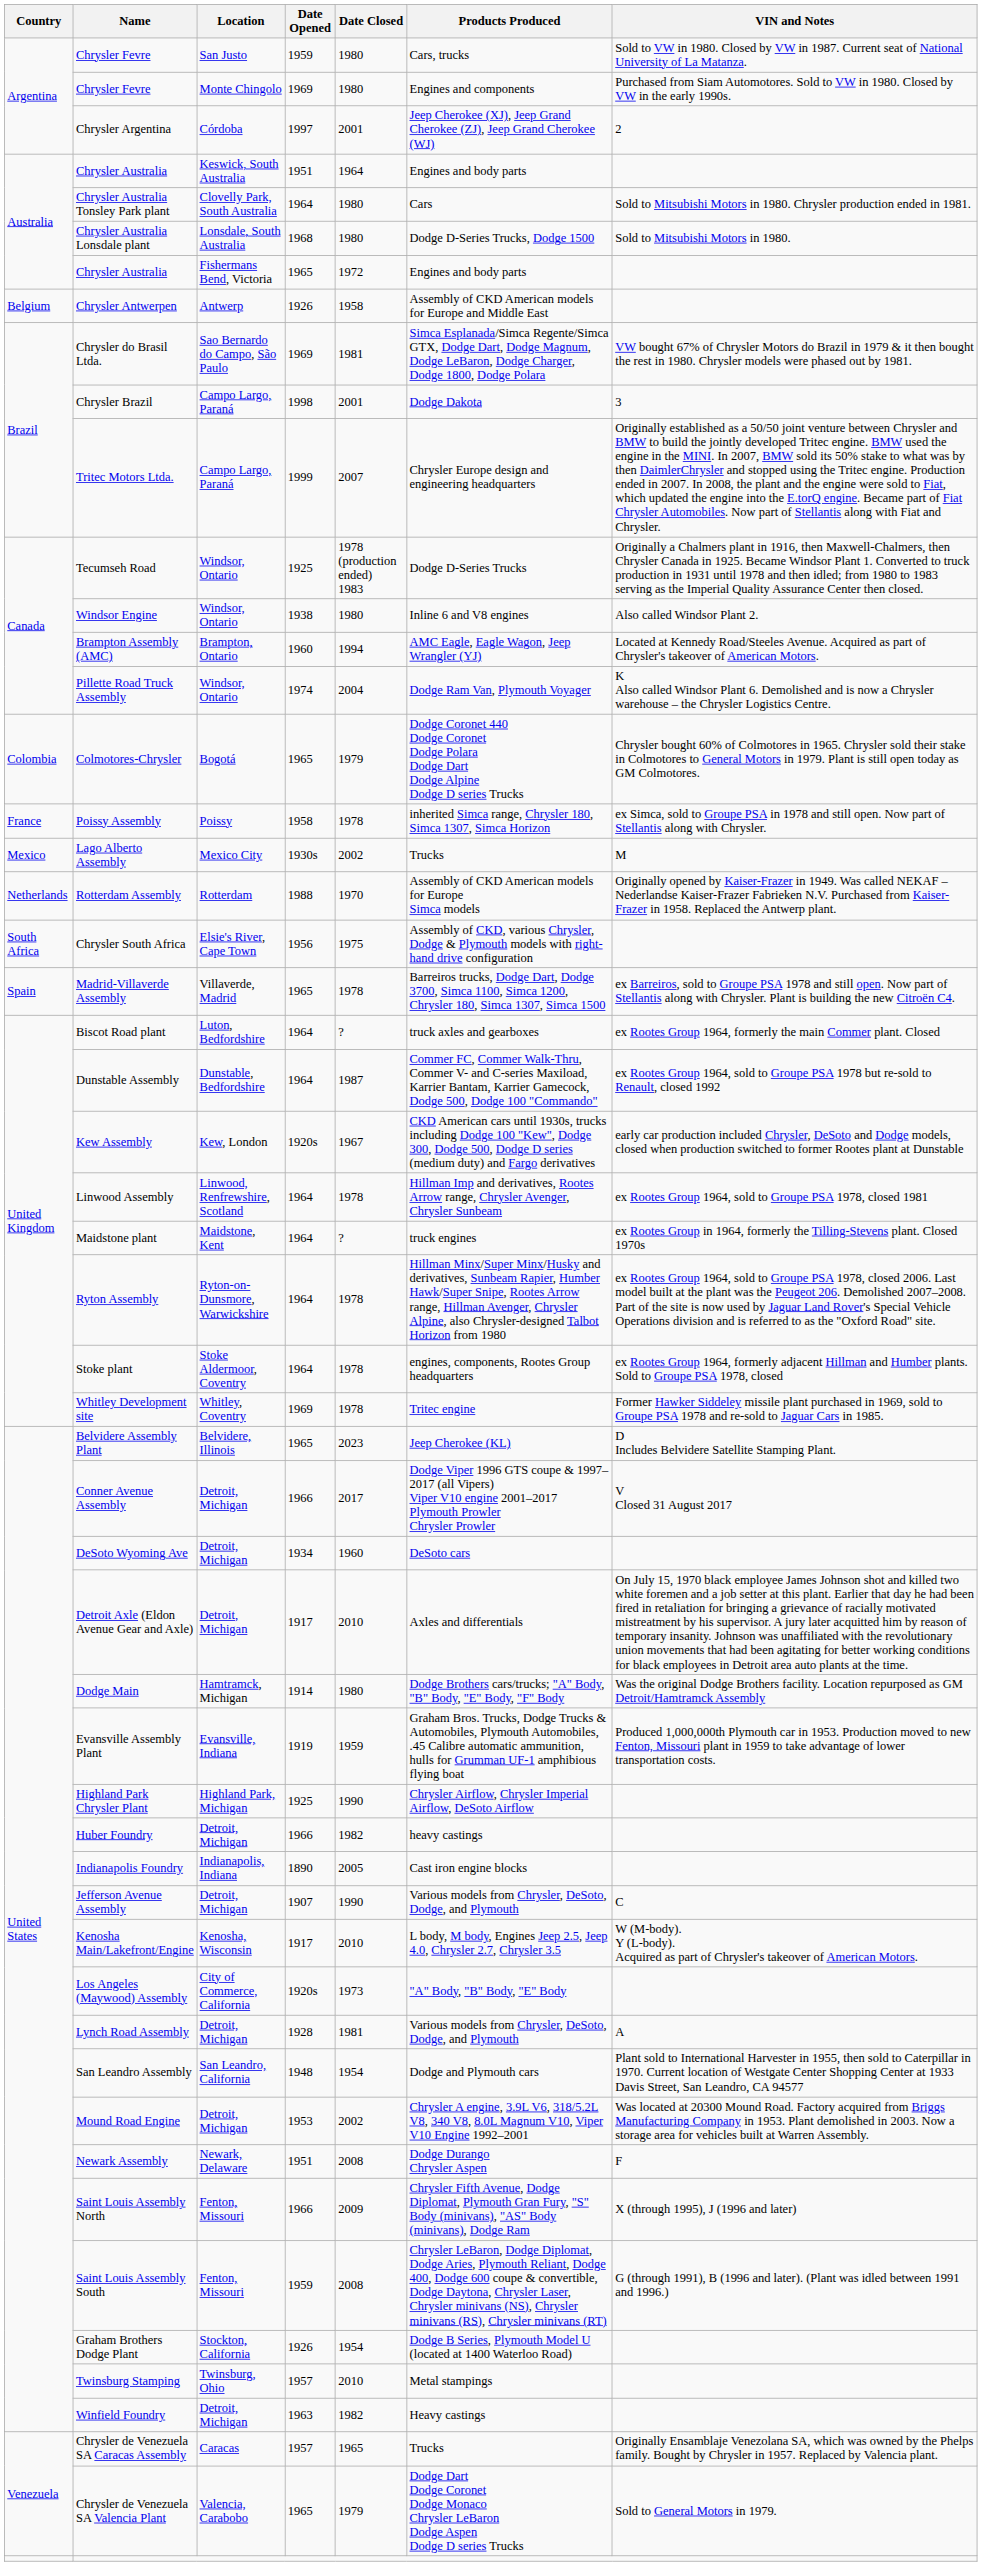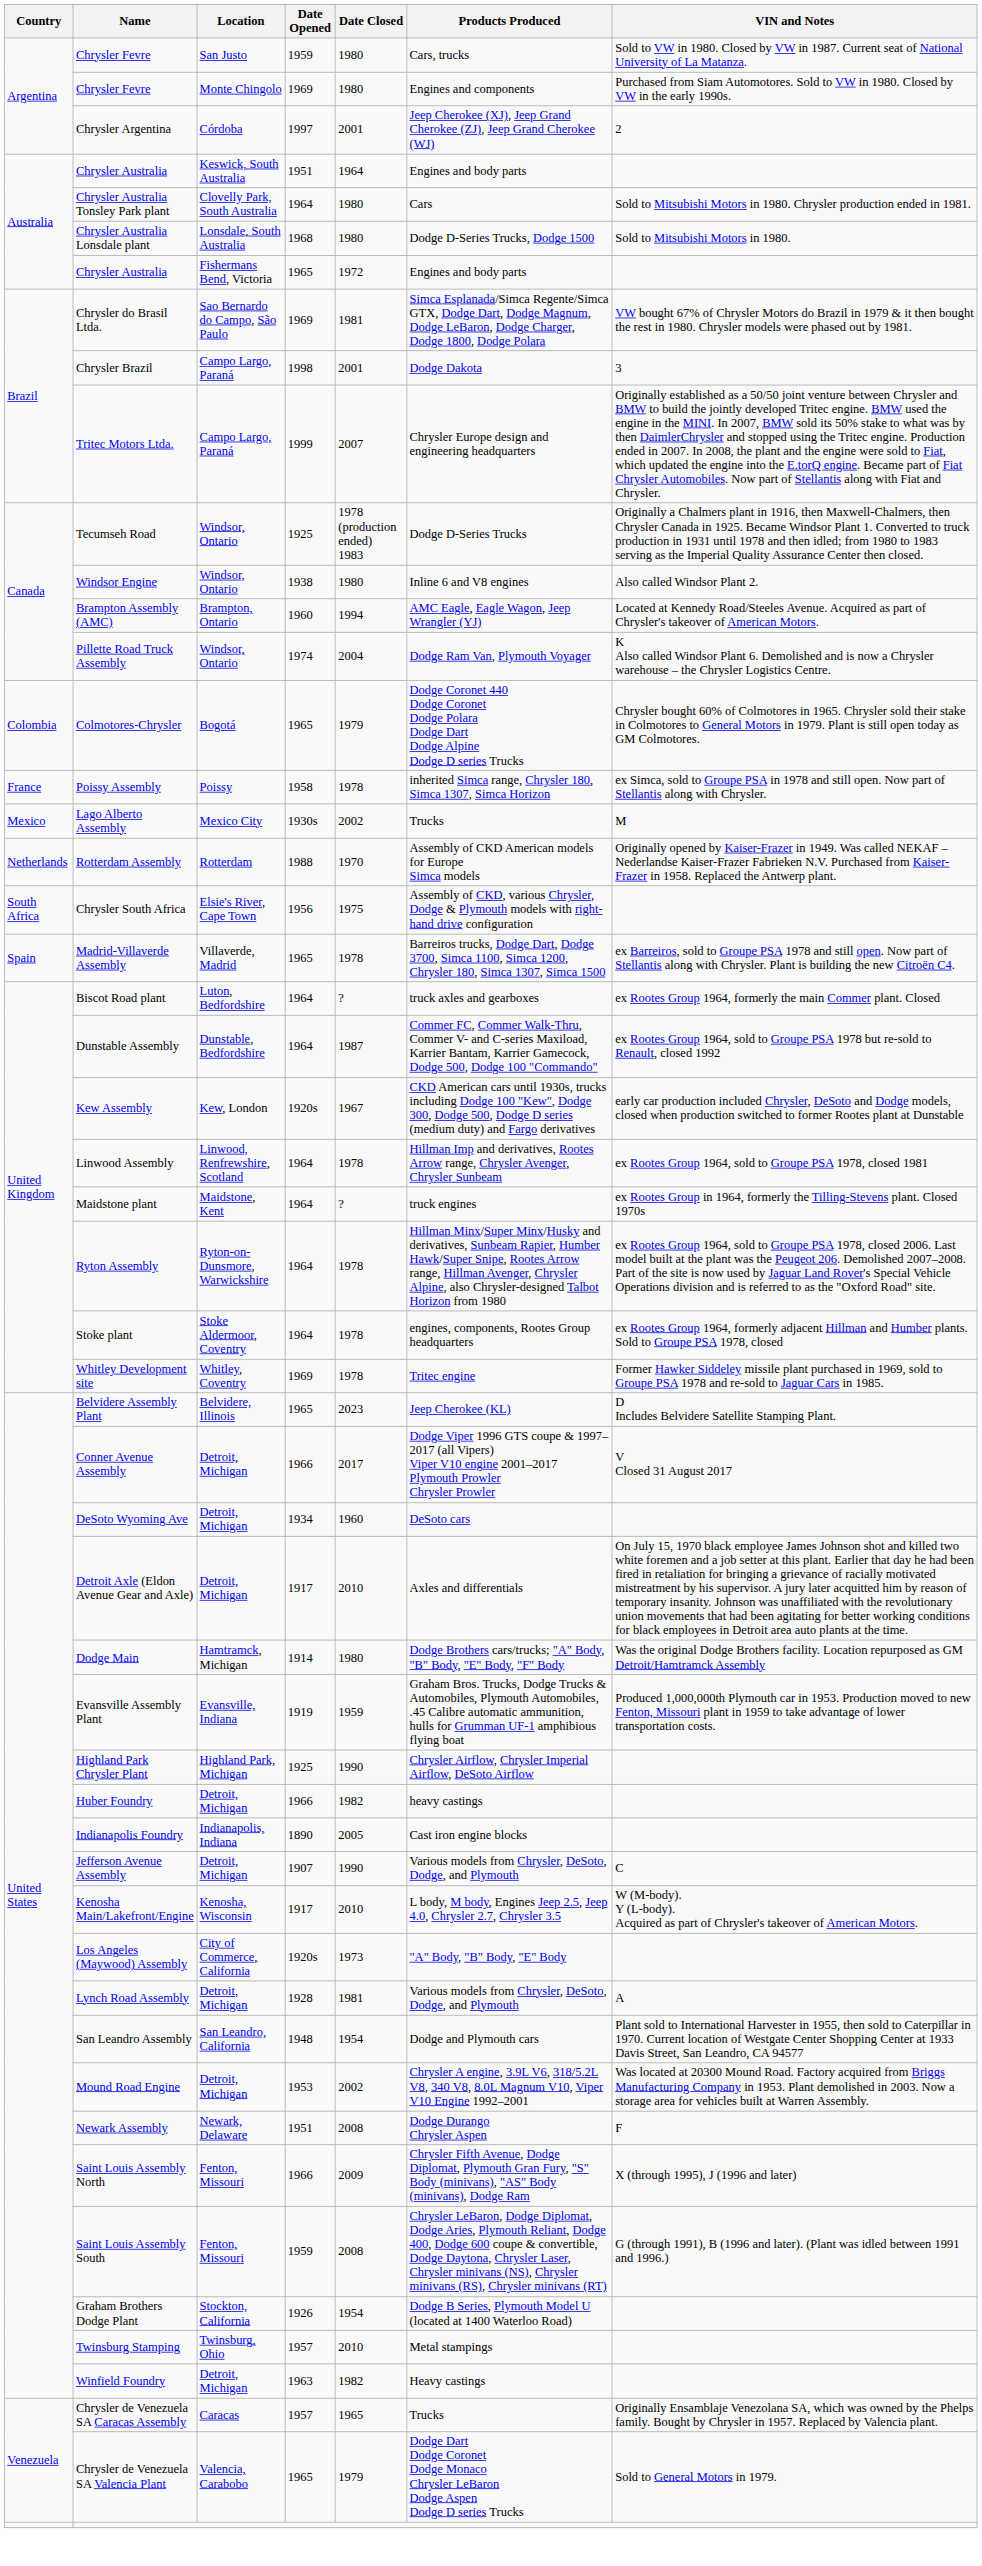- row: Belgium | Chrysler Antwerpen | Antwerp | 1926 | 1958 | Assembly of CKD American models for Europe and Middle East
